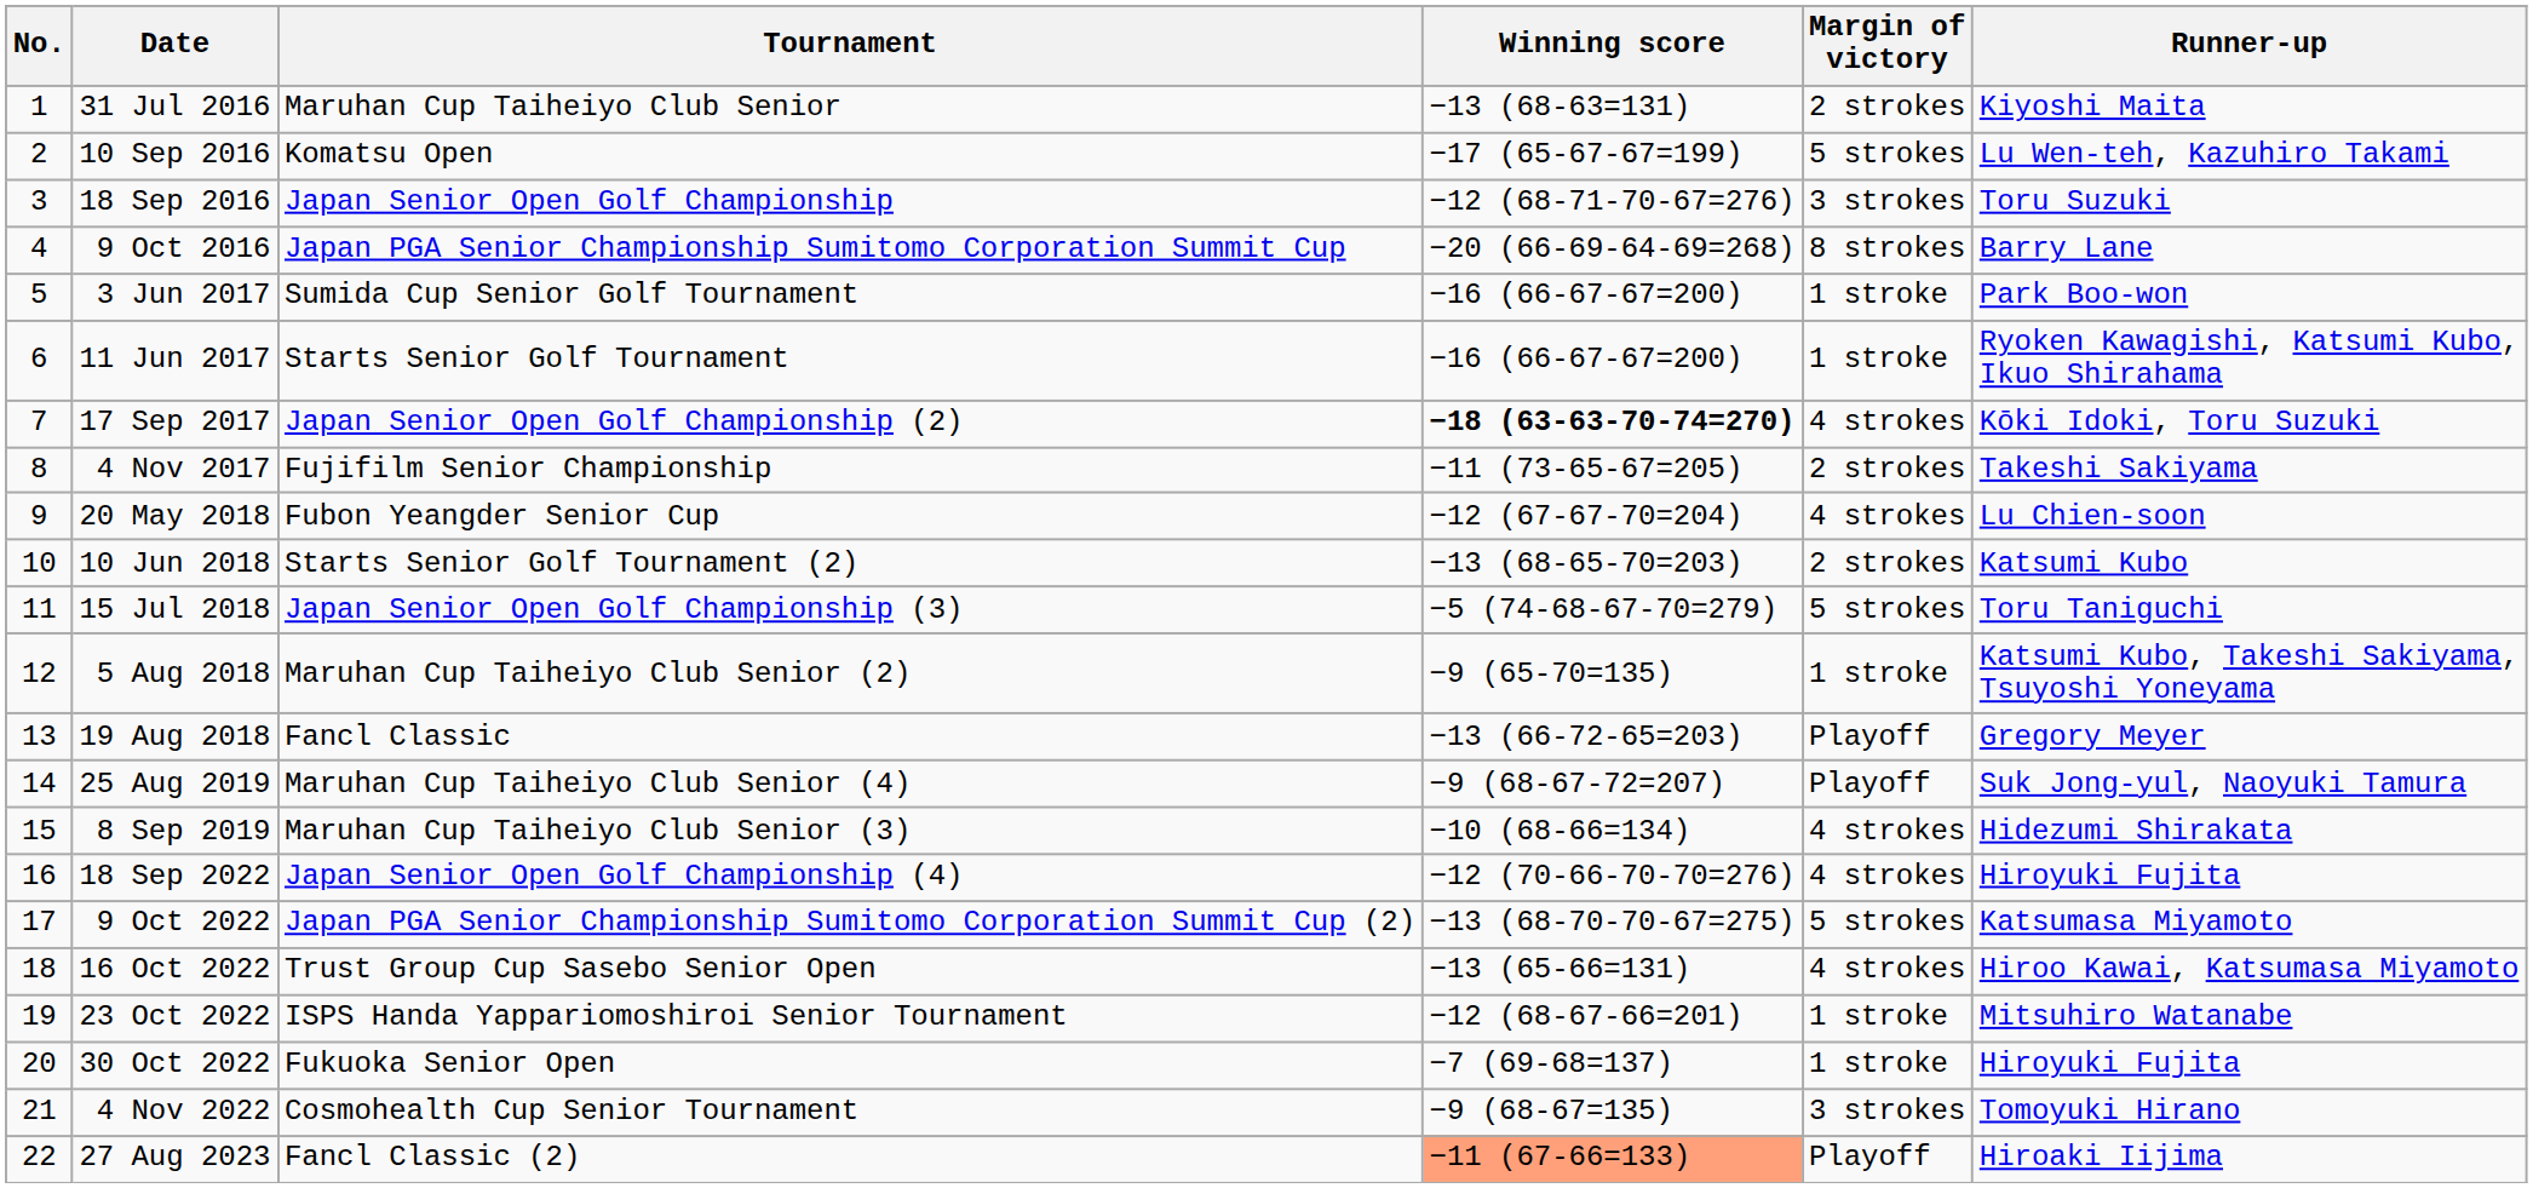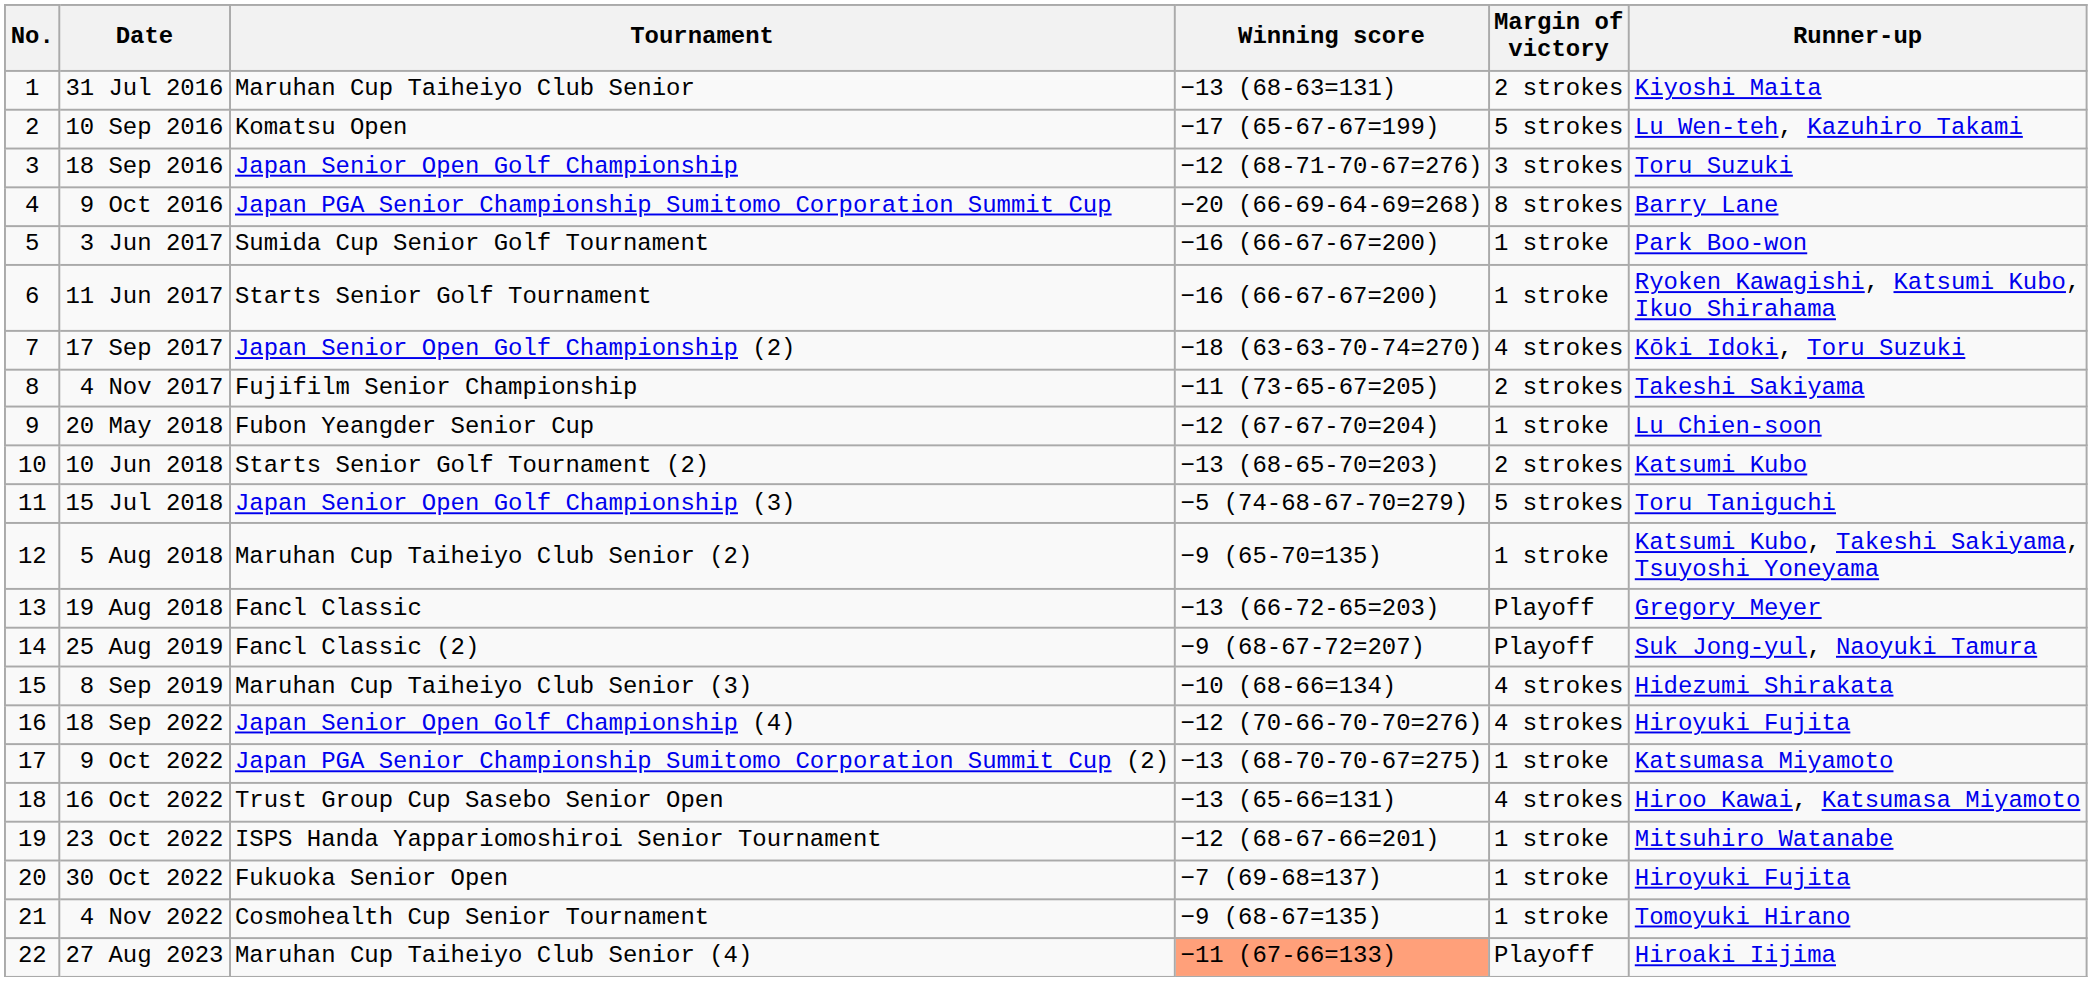17 Sep 2017 | Winning score: bold -> normal
20 May 2018 | Margin of victory: 4 strokes -> 1 stroke
25 Aug 2019 | Tournament: Maruhan Cup Taiheiyo Club Senior (4) -> Fancl Classic (2)
9 Oct 2022 | Margin of victory: 5 strokes -> 1 stroke
4 Nov 2022 | Margin of victory: 3 strokes -> 1 stroke
27 Aug 2023 | Tournament: Fancl Classic (2) -> Maruhan Cup Taiheiyo Club Senior (4)
